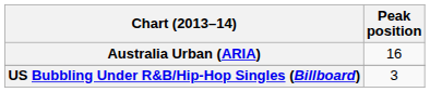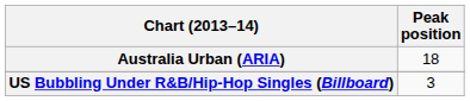Australia Urban (ARIA) | Peak position: 16 -> 18
